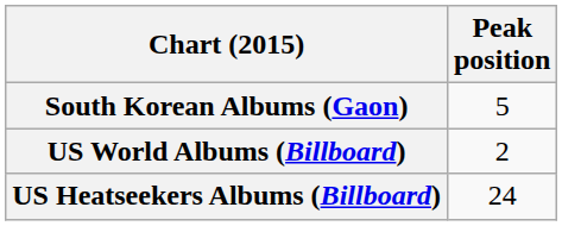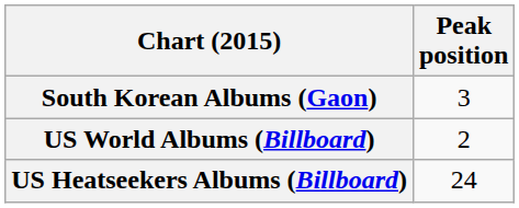South Korean Albums (Gaon) | Peak position: 5 -> 3
